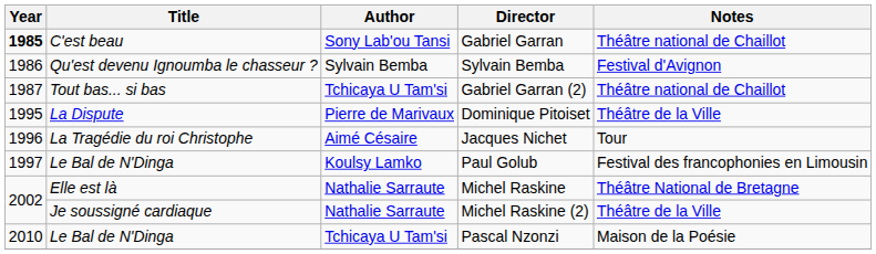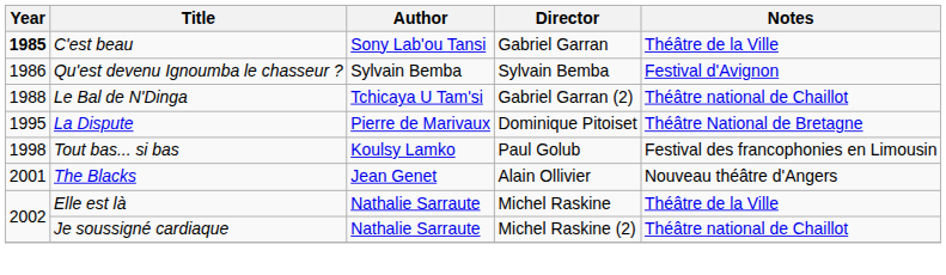Gabriel Garran | Notes: Théâtre national de Chaillot -> Théâtre de la Ville
Gabriel Garran (2) | Year: 1987 -> 1988
Gabriel Garran (2) | Title: Tout bas... si bas -> Le Bal de N'Dinga
Dominique Pitoiset | Notes: Théâtre de la Ville -> Théâtre National de Bretagne
- row: 1996 | La Tragédie du roi Christophe | Aimé Césaire | Jacques Nichet | Tour
Paul Golub | Year: 1997 -> 1998
Paul Golub | Title: Le Bal de N'Dinga -> Tout bas... si bas
+ row: 2001 | The Blacks | Jean Genet | Alain Ollivier | Nouveau théâtre d'Angers
Michel Raskine | Notes: Théâtre National de Bretagne -> Théâtre de la Ville
Michel Raskine (2) | Notes: Théâtre de la Ville -> Théâtre national de Chaillot
- row: 2010 | Le Bal de N'Dinga | Tchicaya U Tam'si | Pascal Nzonzi | Maison de la Poésie
